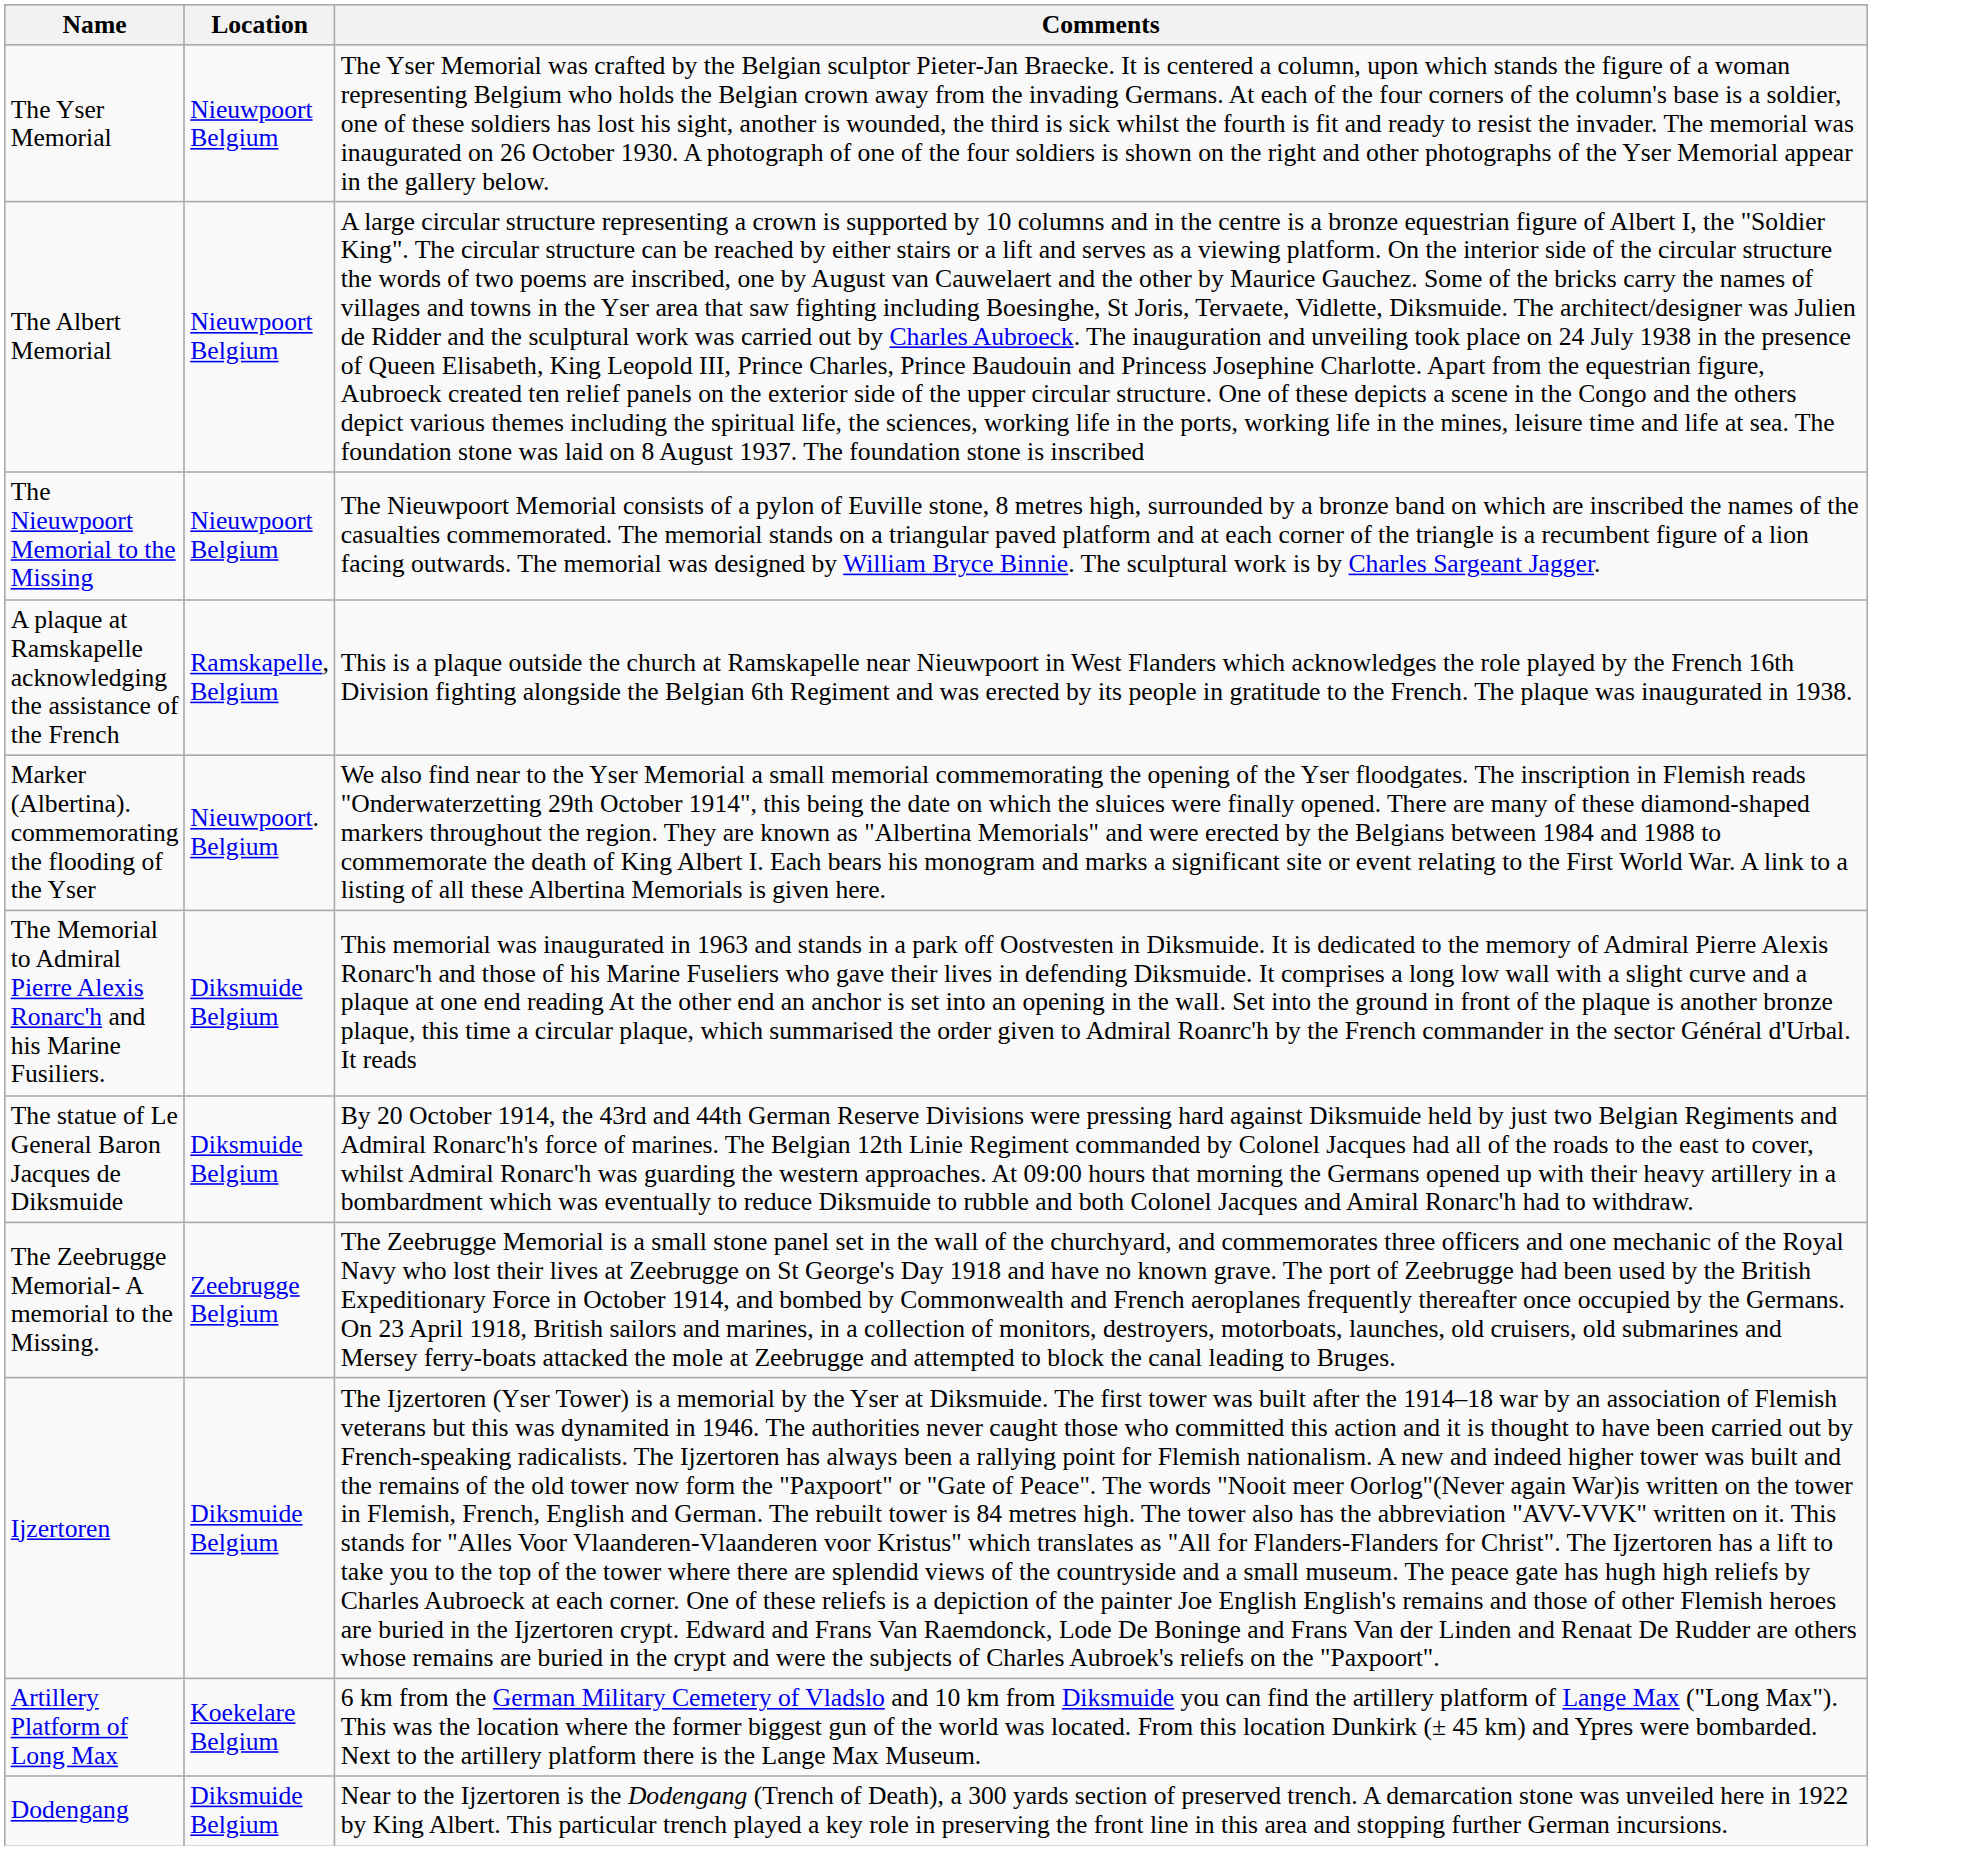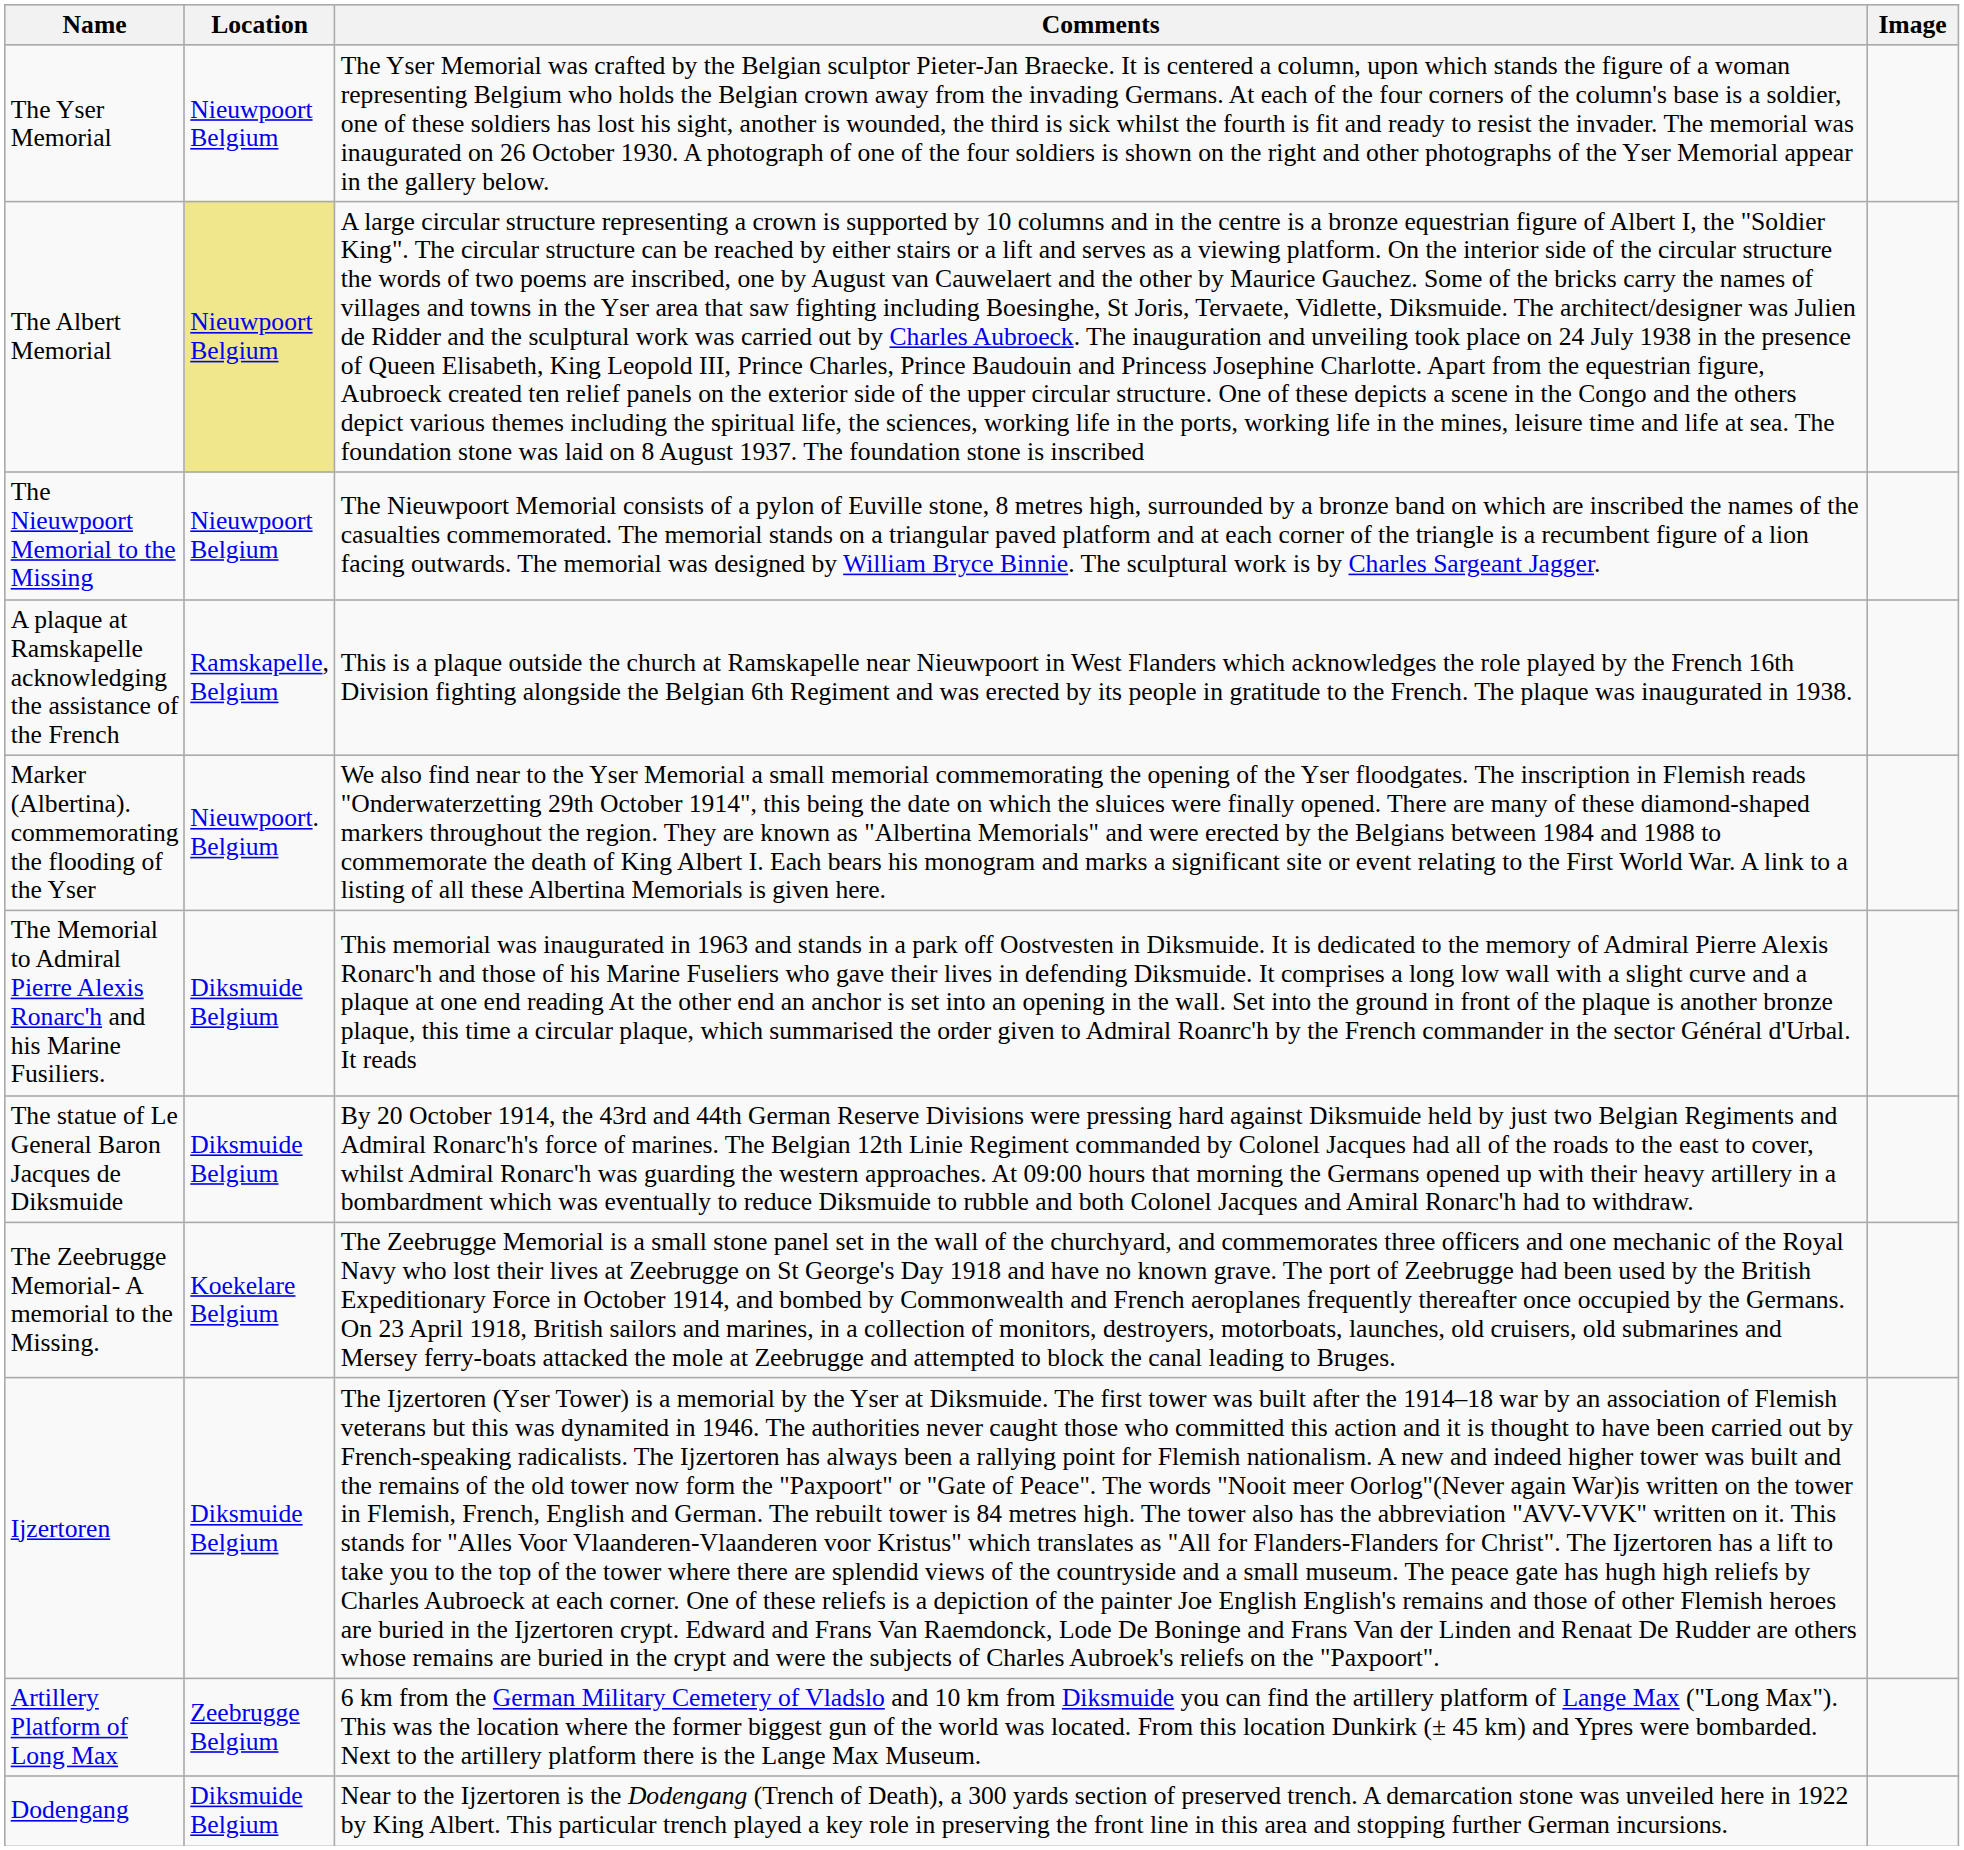+ column: Image
The Albert Memorial | Location: no background -> khaki background
The Zeebrugge Memorial- A memorial to the Missing. | Location: Zeebrugge Belgium -> Koekelare Belgium
Artillery Platform of Long Max | Location: Koekelare Belgium -> Zeebrugge Belgium
